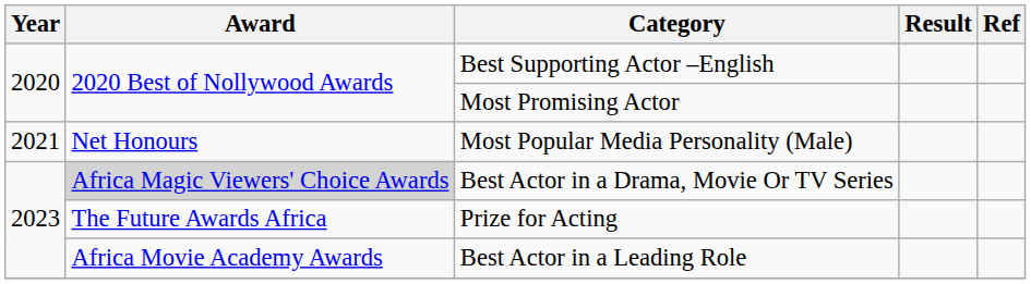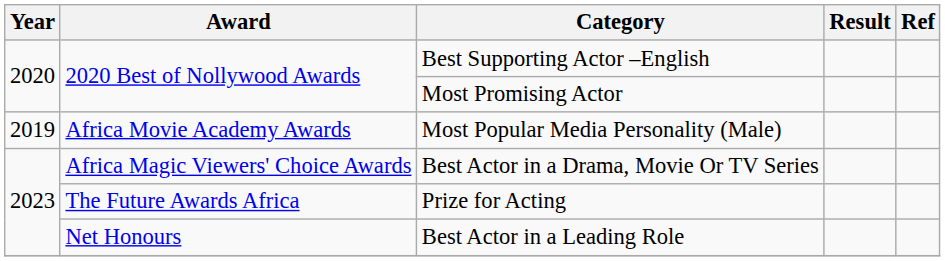Most Popular Media Personality (Male) | Year: 2021 -> 2019
Most Popular Media Personality (Male) | Award: Net Honours -> Africa Movie Academy Awards
Best Actor in a Drama, Movie Or TV Series | Award: lightgrey background -> no background
Best Actor in a Leading Role | Award: Africa Movie Academy Awards -> Net Honours
